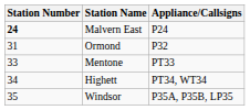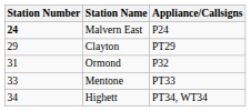+ row: 29 | Clayton | PT29
- row: 35 | Windsor | P35A, P35B, LP35
